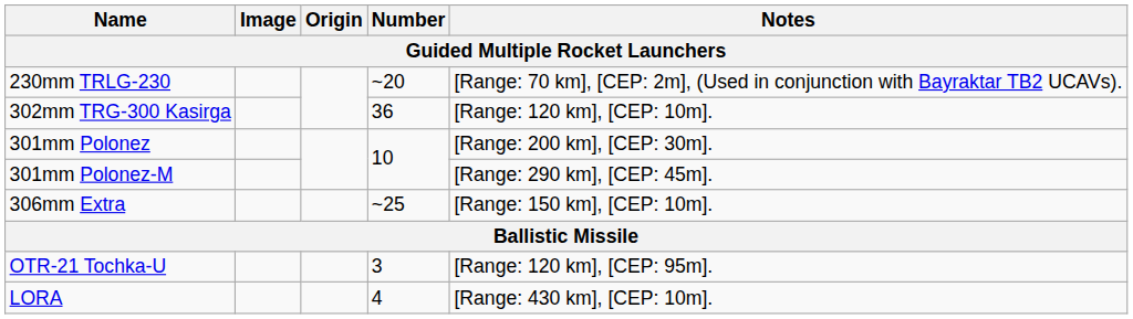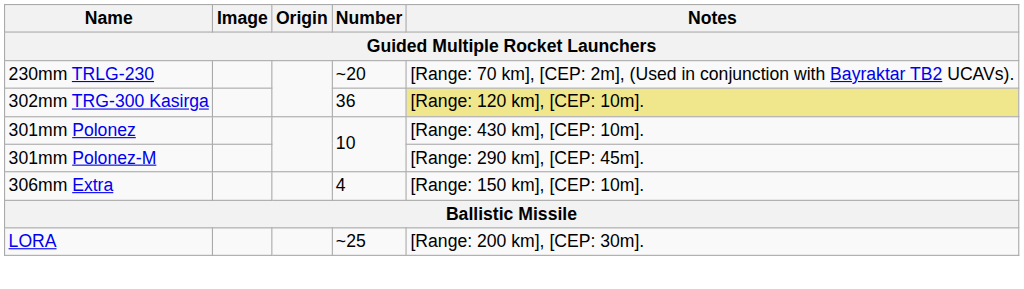302mm TRG-300 Kasirga | Notes: no background -> khaki background
301mm Polonez | Notes: [Range: 200 km], [CEP: 30m]. -> [Range: 430 km], [CEP: 10m].
306mm Extra | Number: ~25 -> 4
- row: OTR-21 Tochka-U | 3 | [Range: 120 km], [CEP: 95m].
LORA | Number: 4 -> ~25
LORA | Notes: [Range: 430 km], [CEP: 10m]. -> [Range: 200 km], [CEP: 30m].
